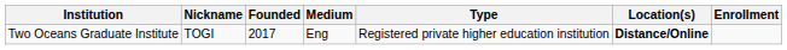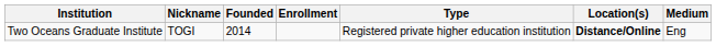columns swapped: Enrollment <-> Medium
Two Oceans Graduate Institute | Founded: 2017 -> 2014
